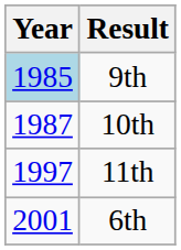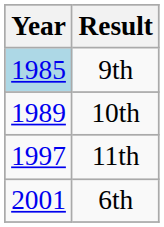10th | Year: 1987 -> 1989
